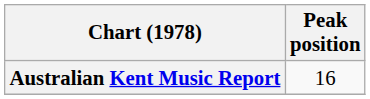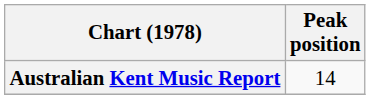Australian Kent Music Report | Peak position: 16 -> 14
